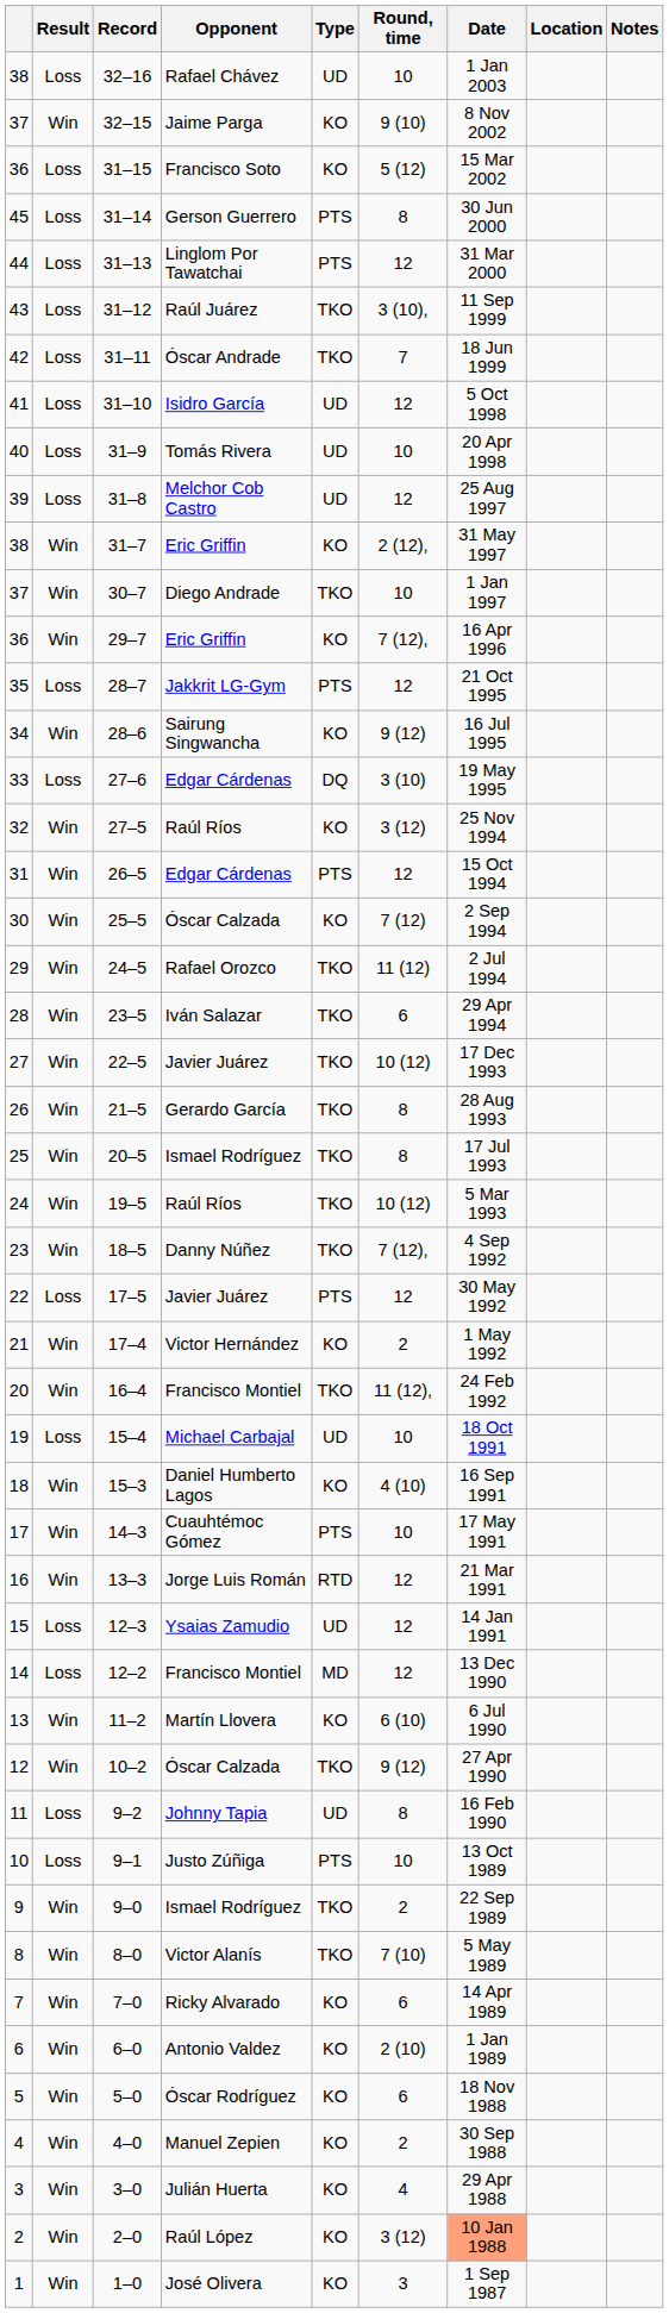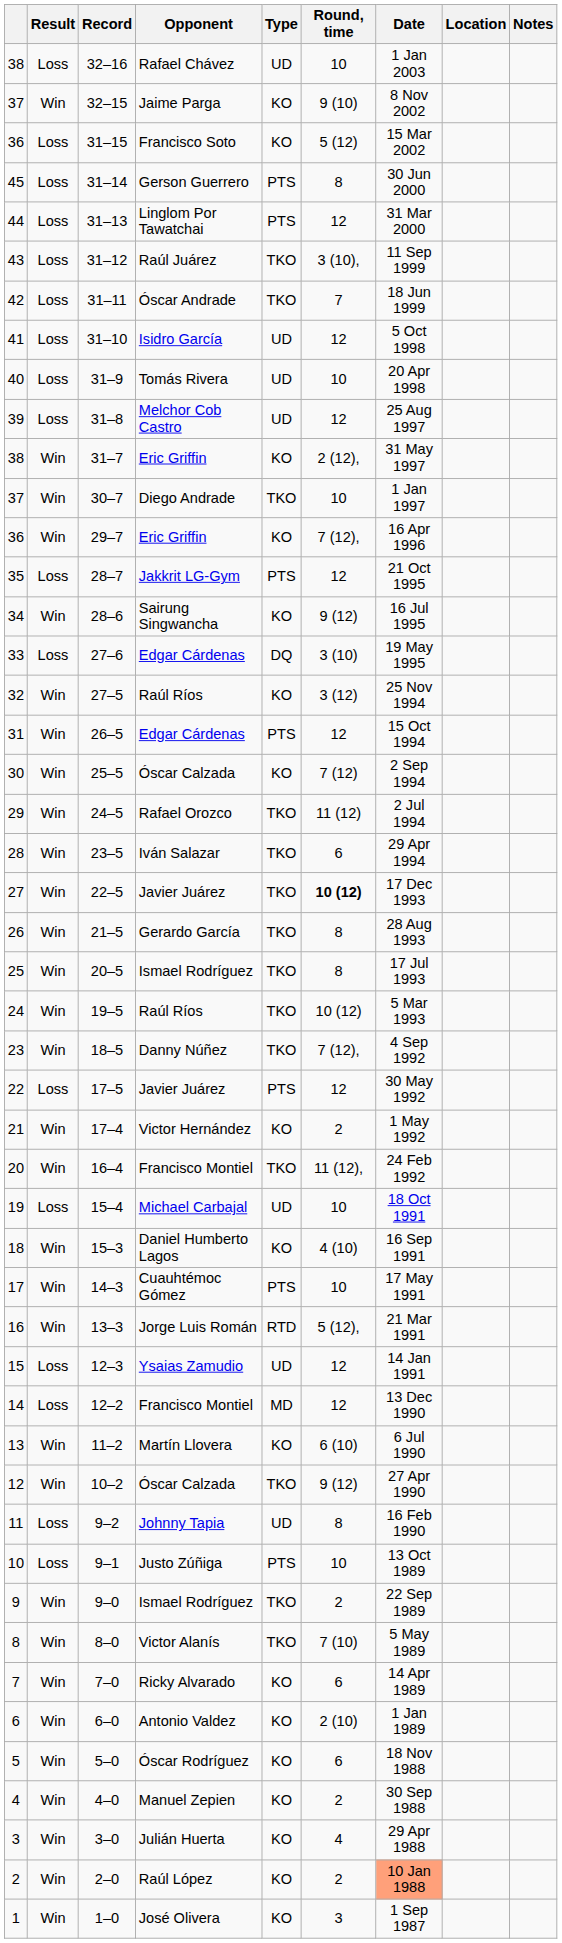22–5 | Round, time: normal -> bold
13–3 | Round, time: 12 -> 5 (12),
2–0 | Round, time: 3 (12) -> 2
